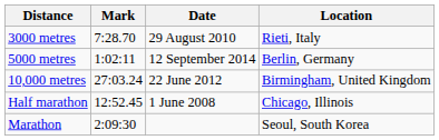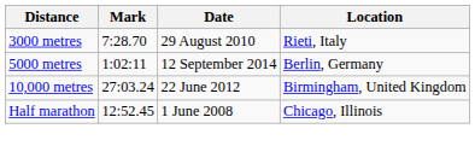- row: Marathon | 2:09:30 | Seoul, South Korea
